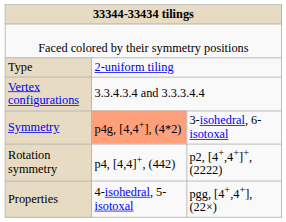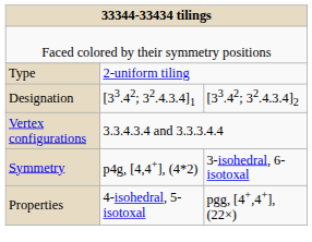+ row: Designation | [33.42; 32.4.3.4]1 | [33.42; 32.4.3.4]2
Symmetry | column 2: lightsalmon background -> no background
- row: Rotation symmetry | p4, [4,4]+, (442) | p2, [4+,4+]+, (2222)
